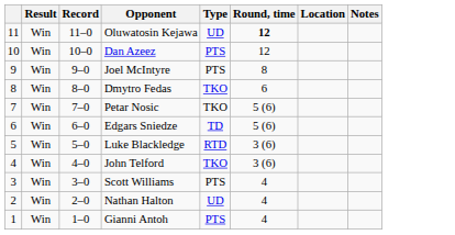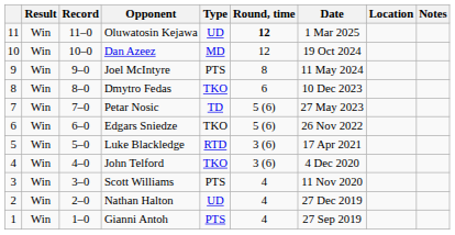+ column: Date | 1 Mar 2025 | 19 Oct 2024 | 11 May 2024 | 10 Dec 2023 | 27 May 2023 | 26 Nov 2022 | 17 Apr 2021 | 4 Dec 2020 | 11 Nov 2020 | 27 Dec 2019 | 27 Sep 2019
Dan Azeez | Type: PTS -> MD
Petar Nosic | Type: TKO -> TD
Edgars Sniedze | Type: TD -> TKO
